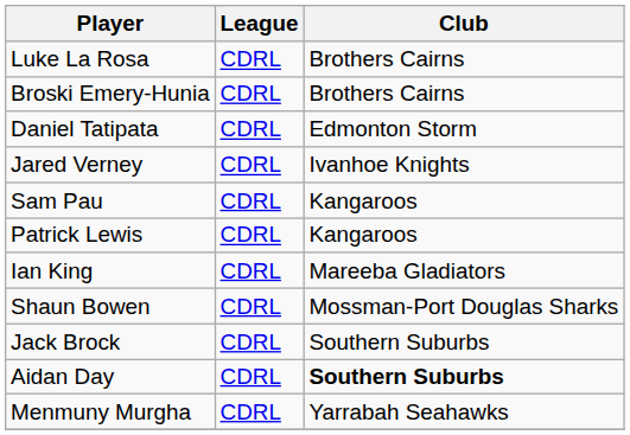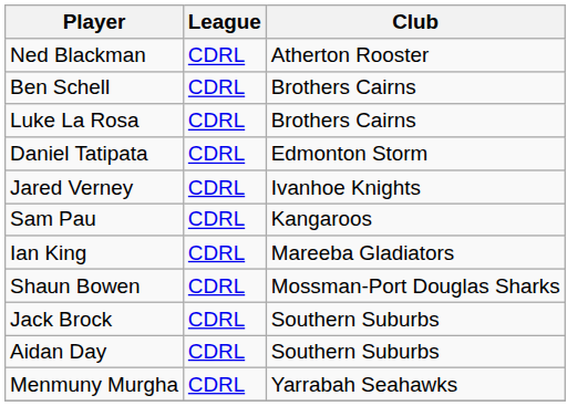+ row: Ned Blackman | CDRL | Atherton Rooster
+ row: Ben Schell | CDRL | Brothers Cairns
- row: Broski Emery-Hunia | CDRL | Brothers Cairns
- row: Patrick Lewis | CDRL | Kangaroos
Aidan Day | Club: bold -> normal
